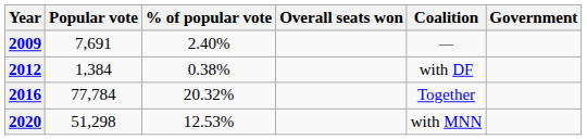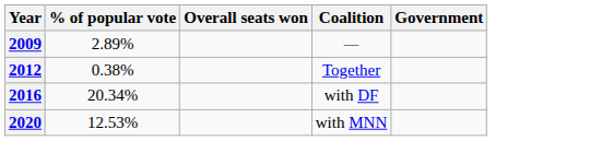- column: Popular vote | 7,691 | 1,384 | 77,784 | 51,298
2009 | % of popular vote: 2.40% -> 2.89%
2012 | Coalition: with DF -> Together
2016 | % of popular vote: 20.32% -> 20.34%
2016 | Coalition: Together -> with DF
